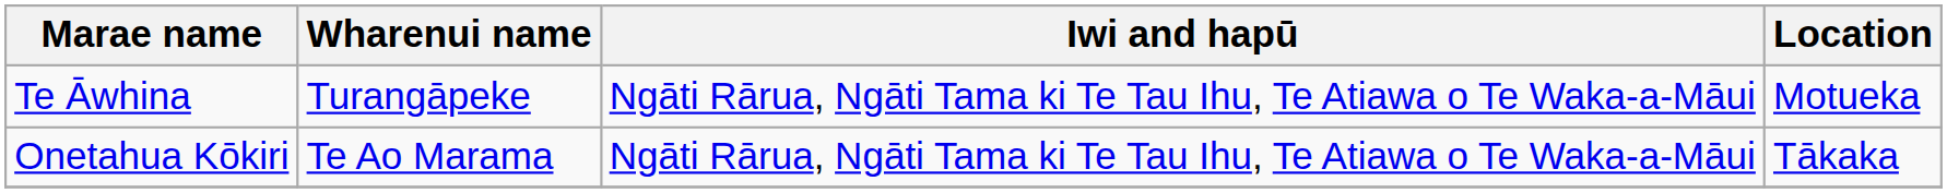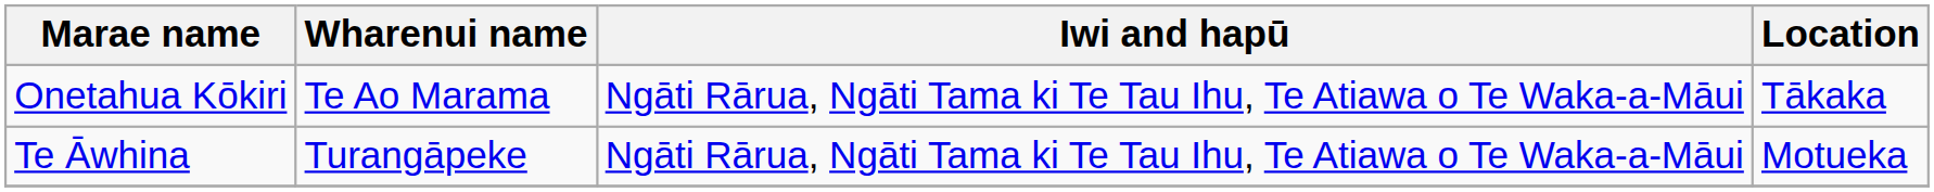rows swapped: Onetahua Kōkiri <-> Te Āwhina
